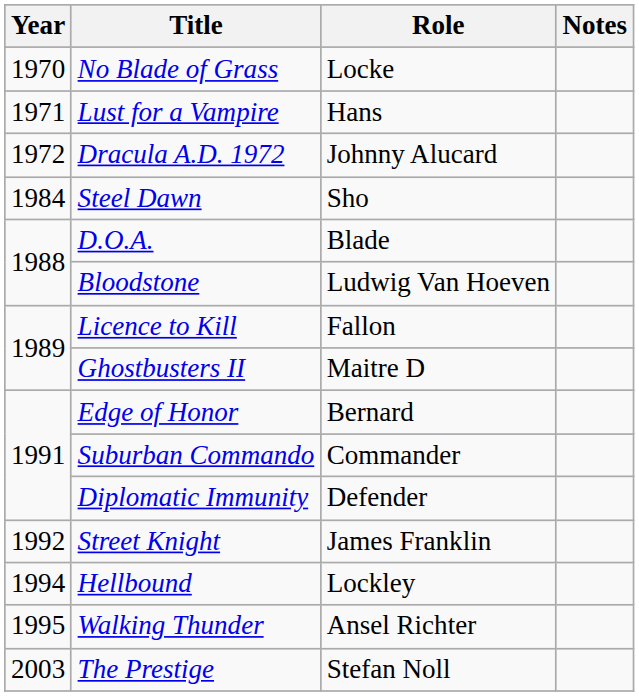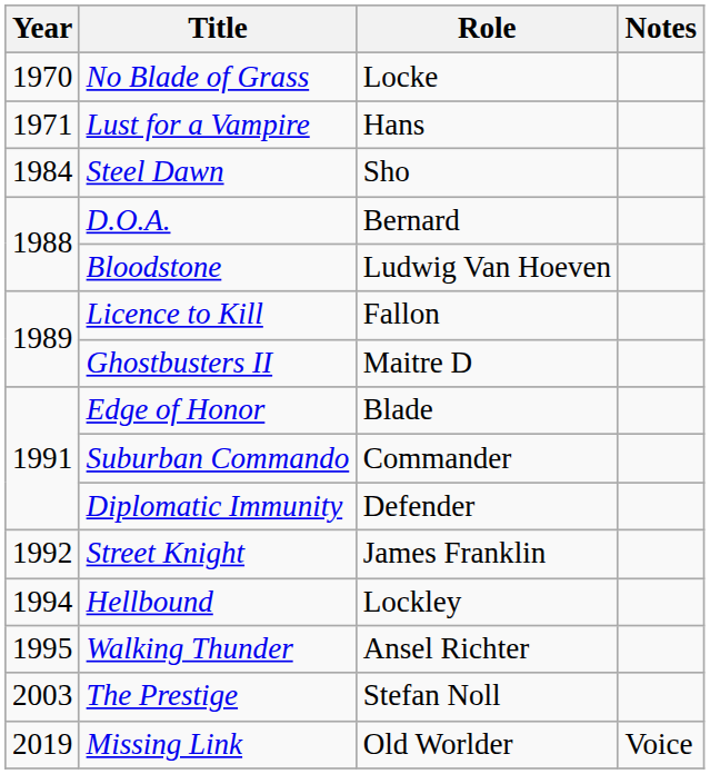- row: 1972 | Dracula A.D. 1972 | Johnny Alucard
D.O.A. | Role: Blade -> Bernard
Edge of Honor | Role: Bernard -> Blade
+ row: 2019 | Missing Link | Old Worlder | Voice
